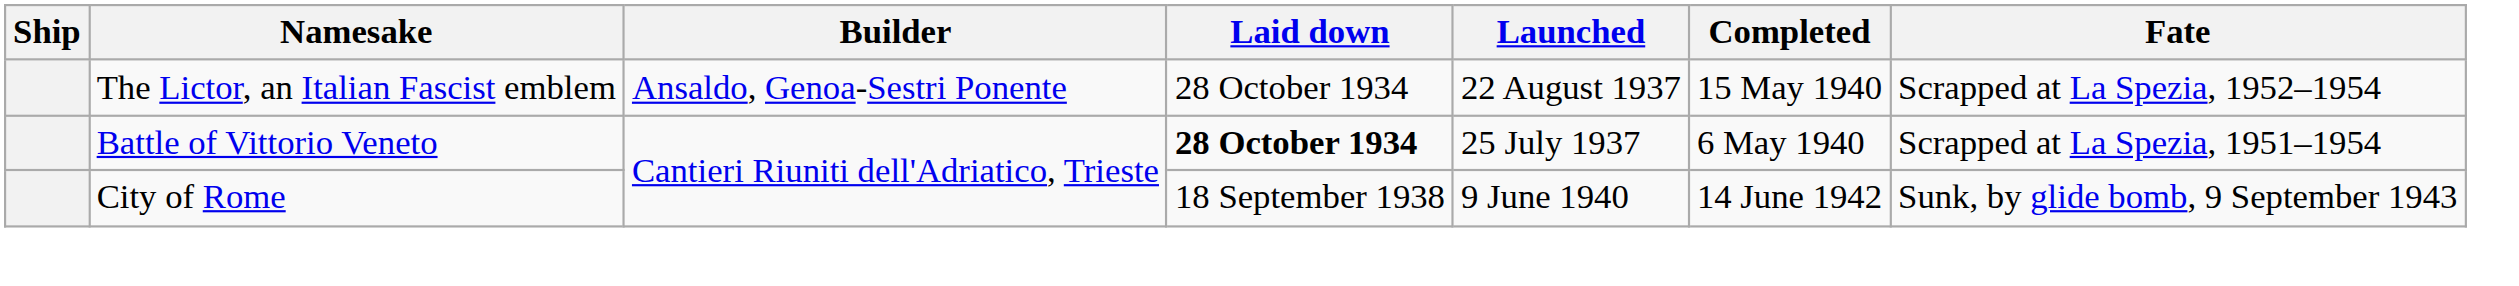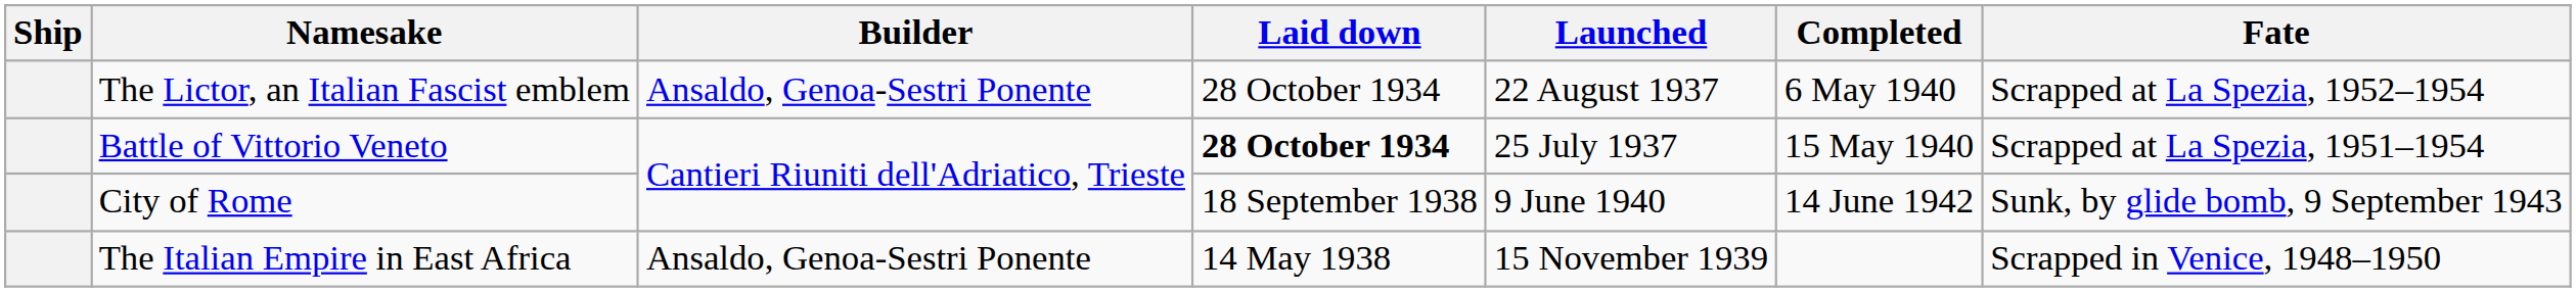The Lictor, an Italian Fascist emblem | Completed: 15 May 1940 -> 6 May 1940
Battle of Vittorio Veneto | Completed: 6 May 1940 -> 15 May 1940
+ row: The Italian Empire in East Africa | Ansaldo, Genoa-Sestri Ponente | 14 May 1938 | 15 November 1939 | Scrapped in Venice, 1948–1950
